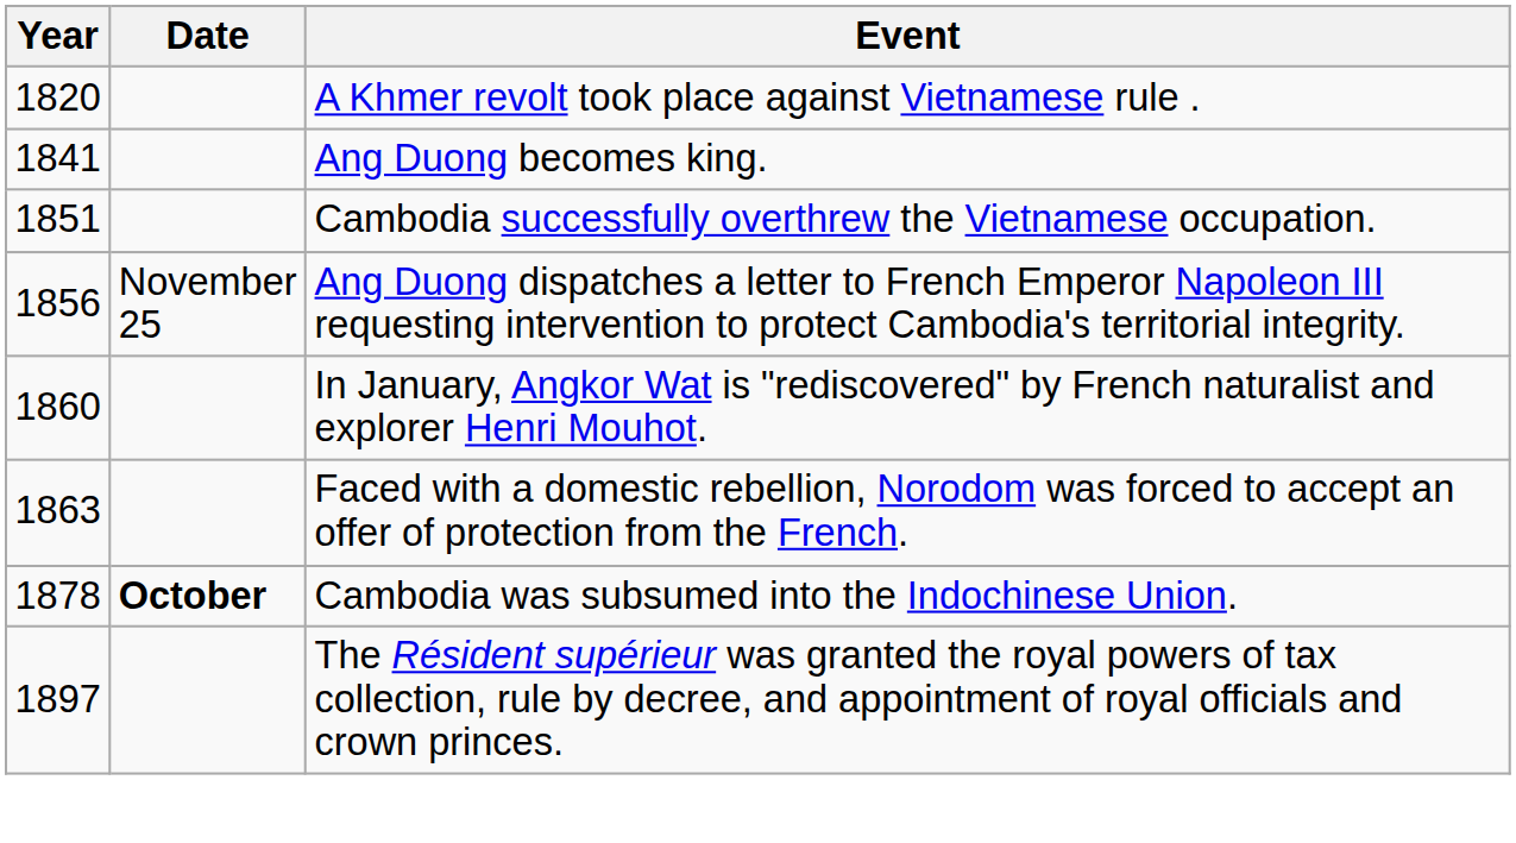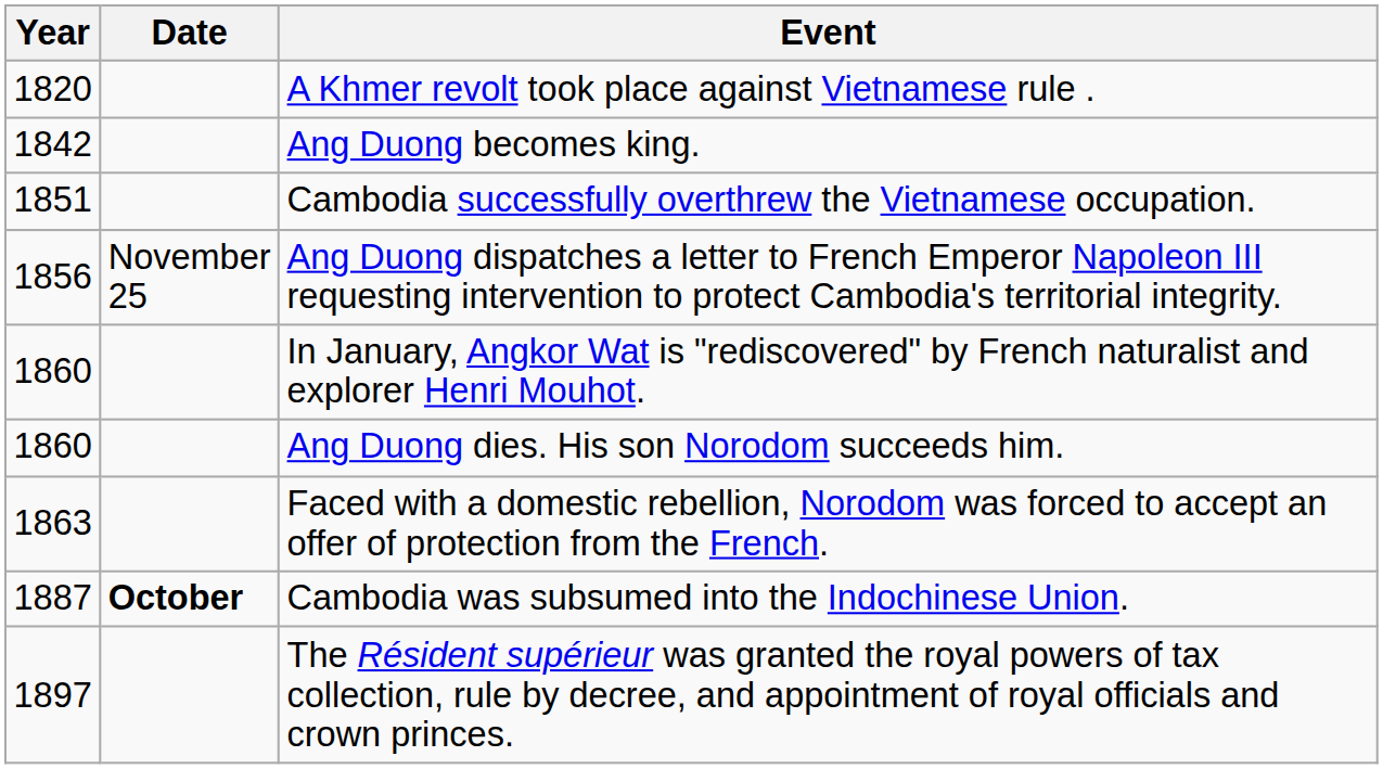Ang Duong becomes king. | Year: 1841 -> 1842
+ row: 1860 | Ang Duong dies. His son Norodom succeeds him.
Cambodia was subsumed into the Indochinese Union. | Year: 1878 -> 1887
